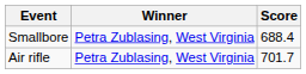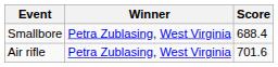Air rifle | Score: 701.7 -> 701.6
